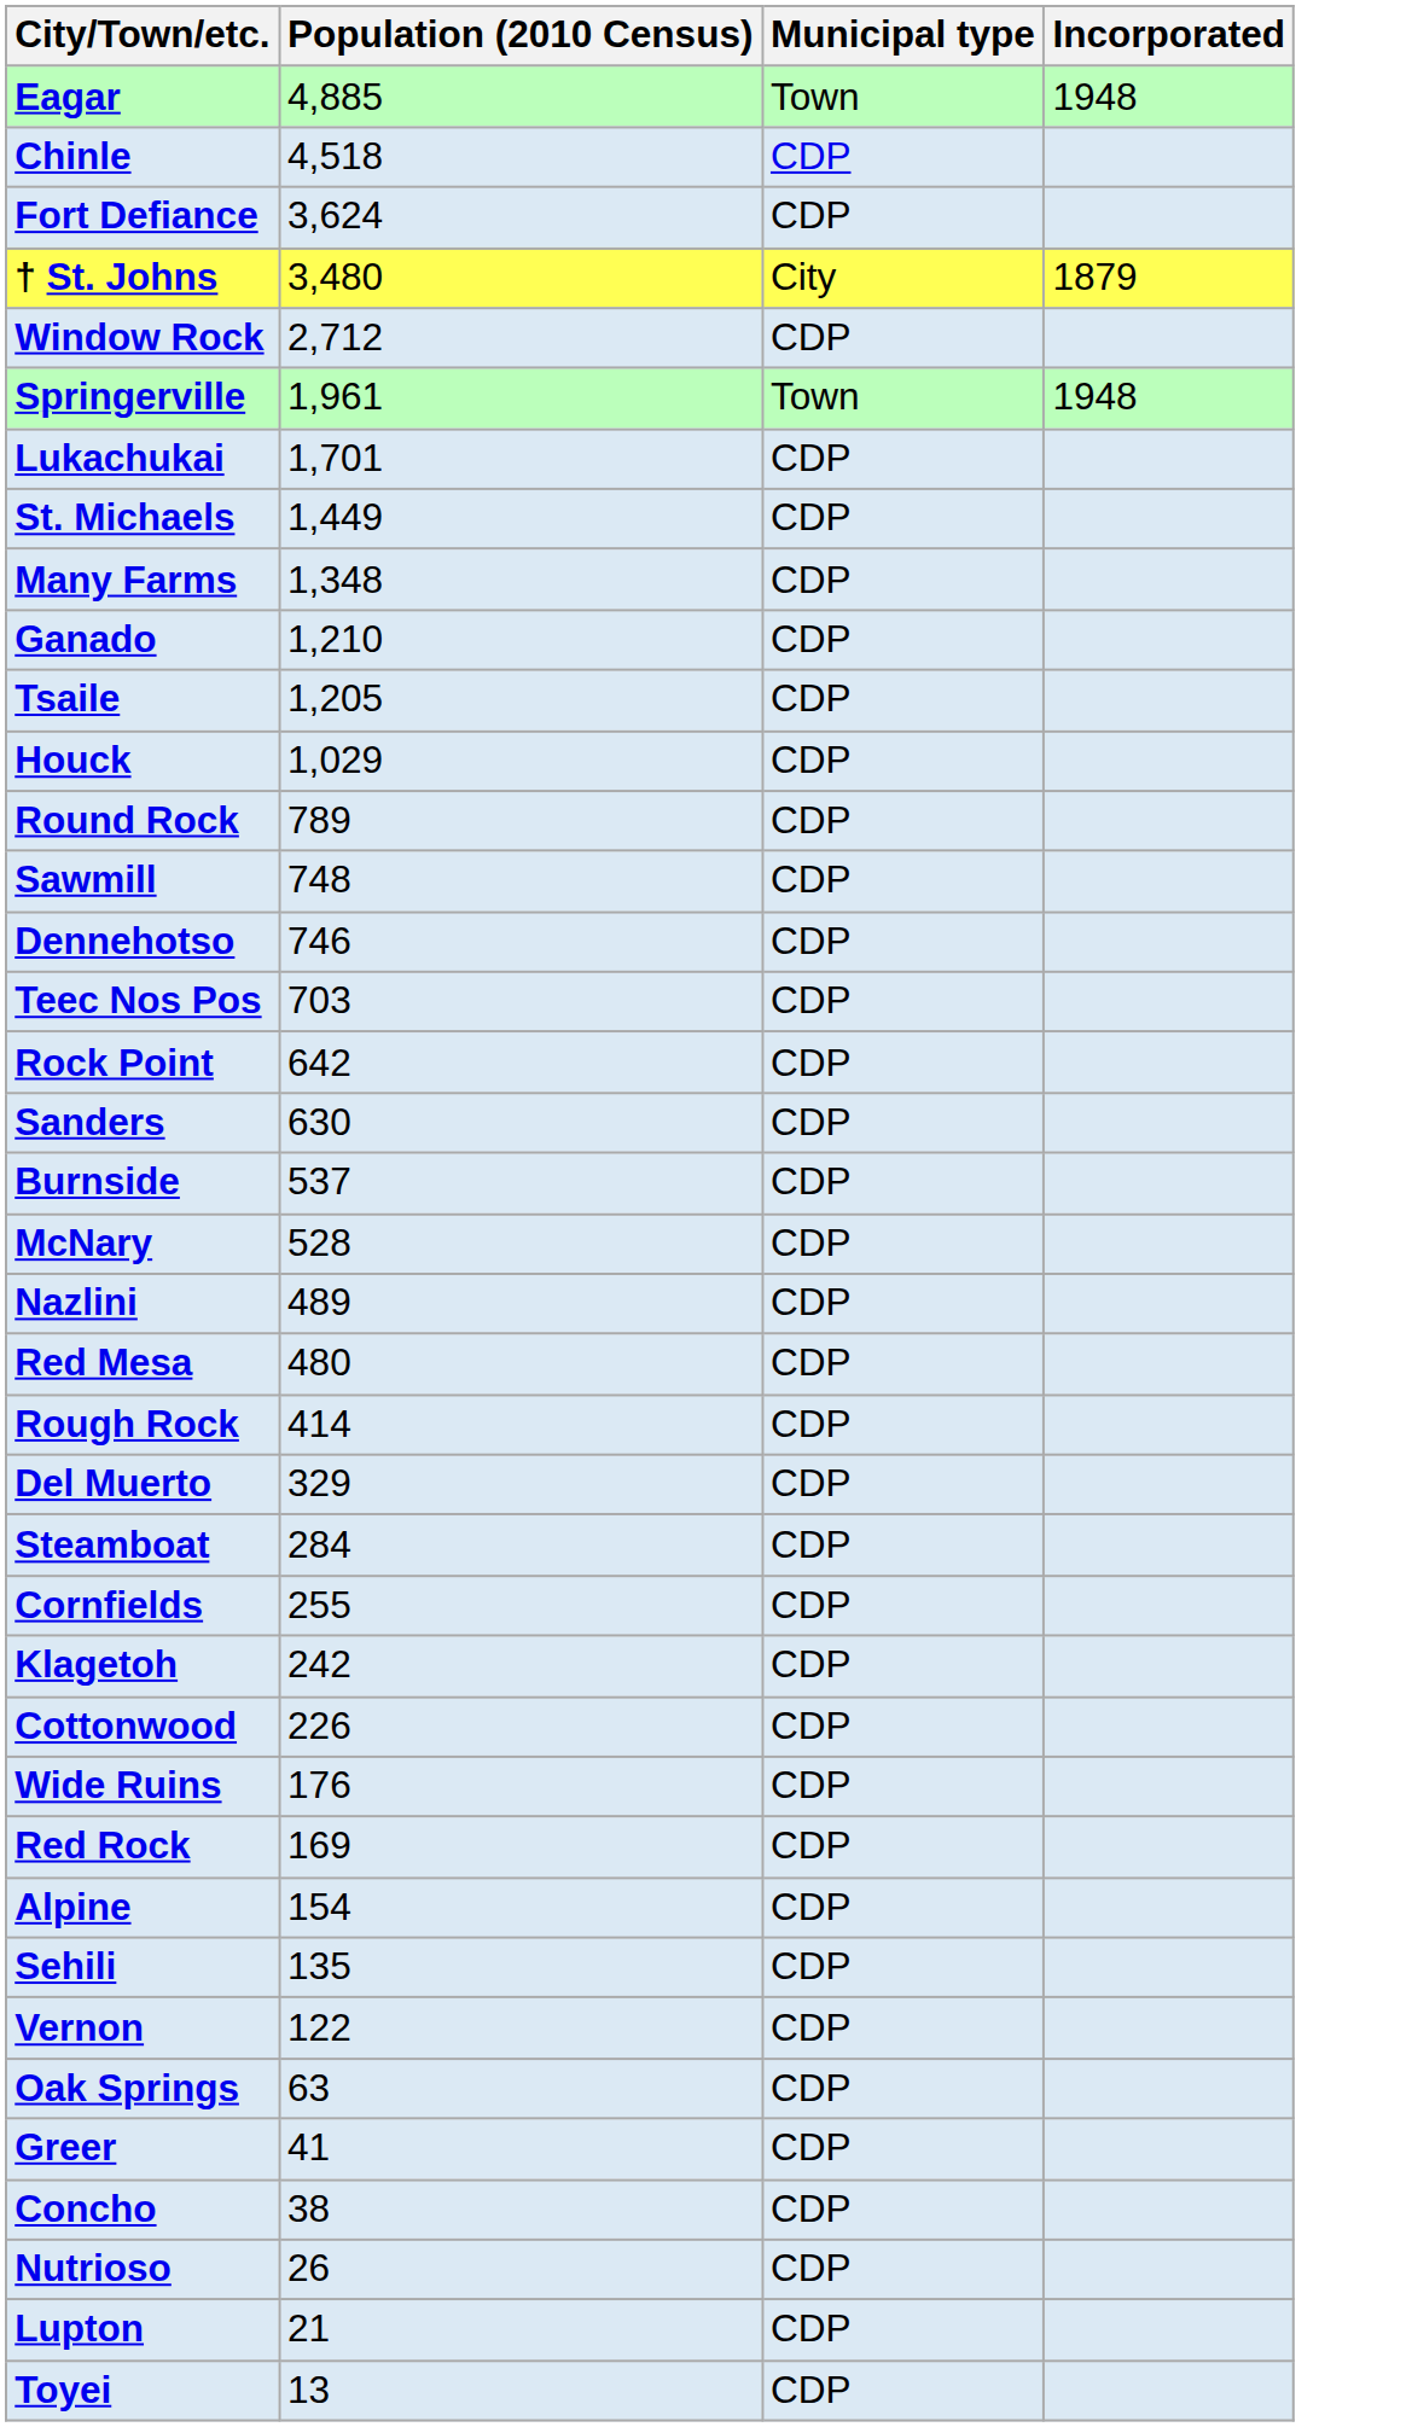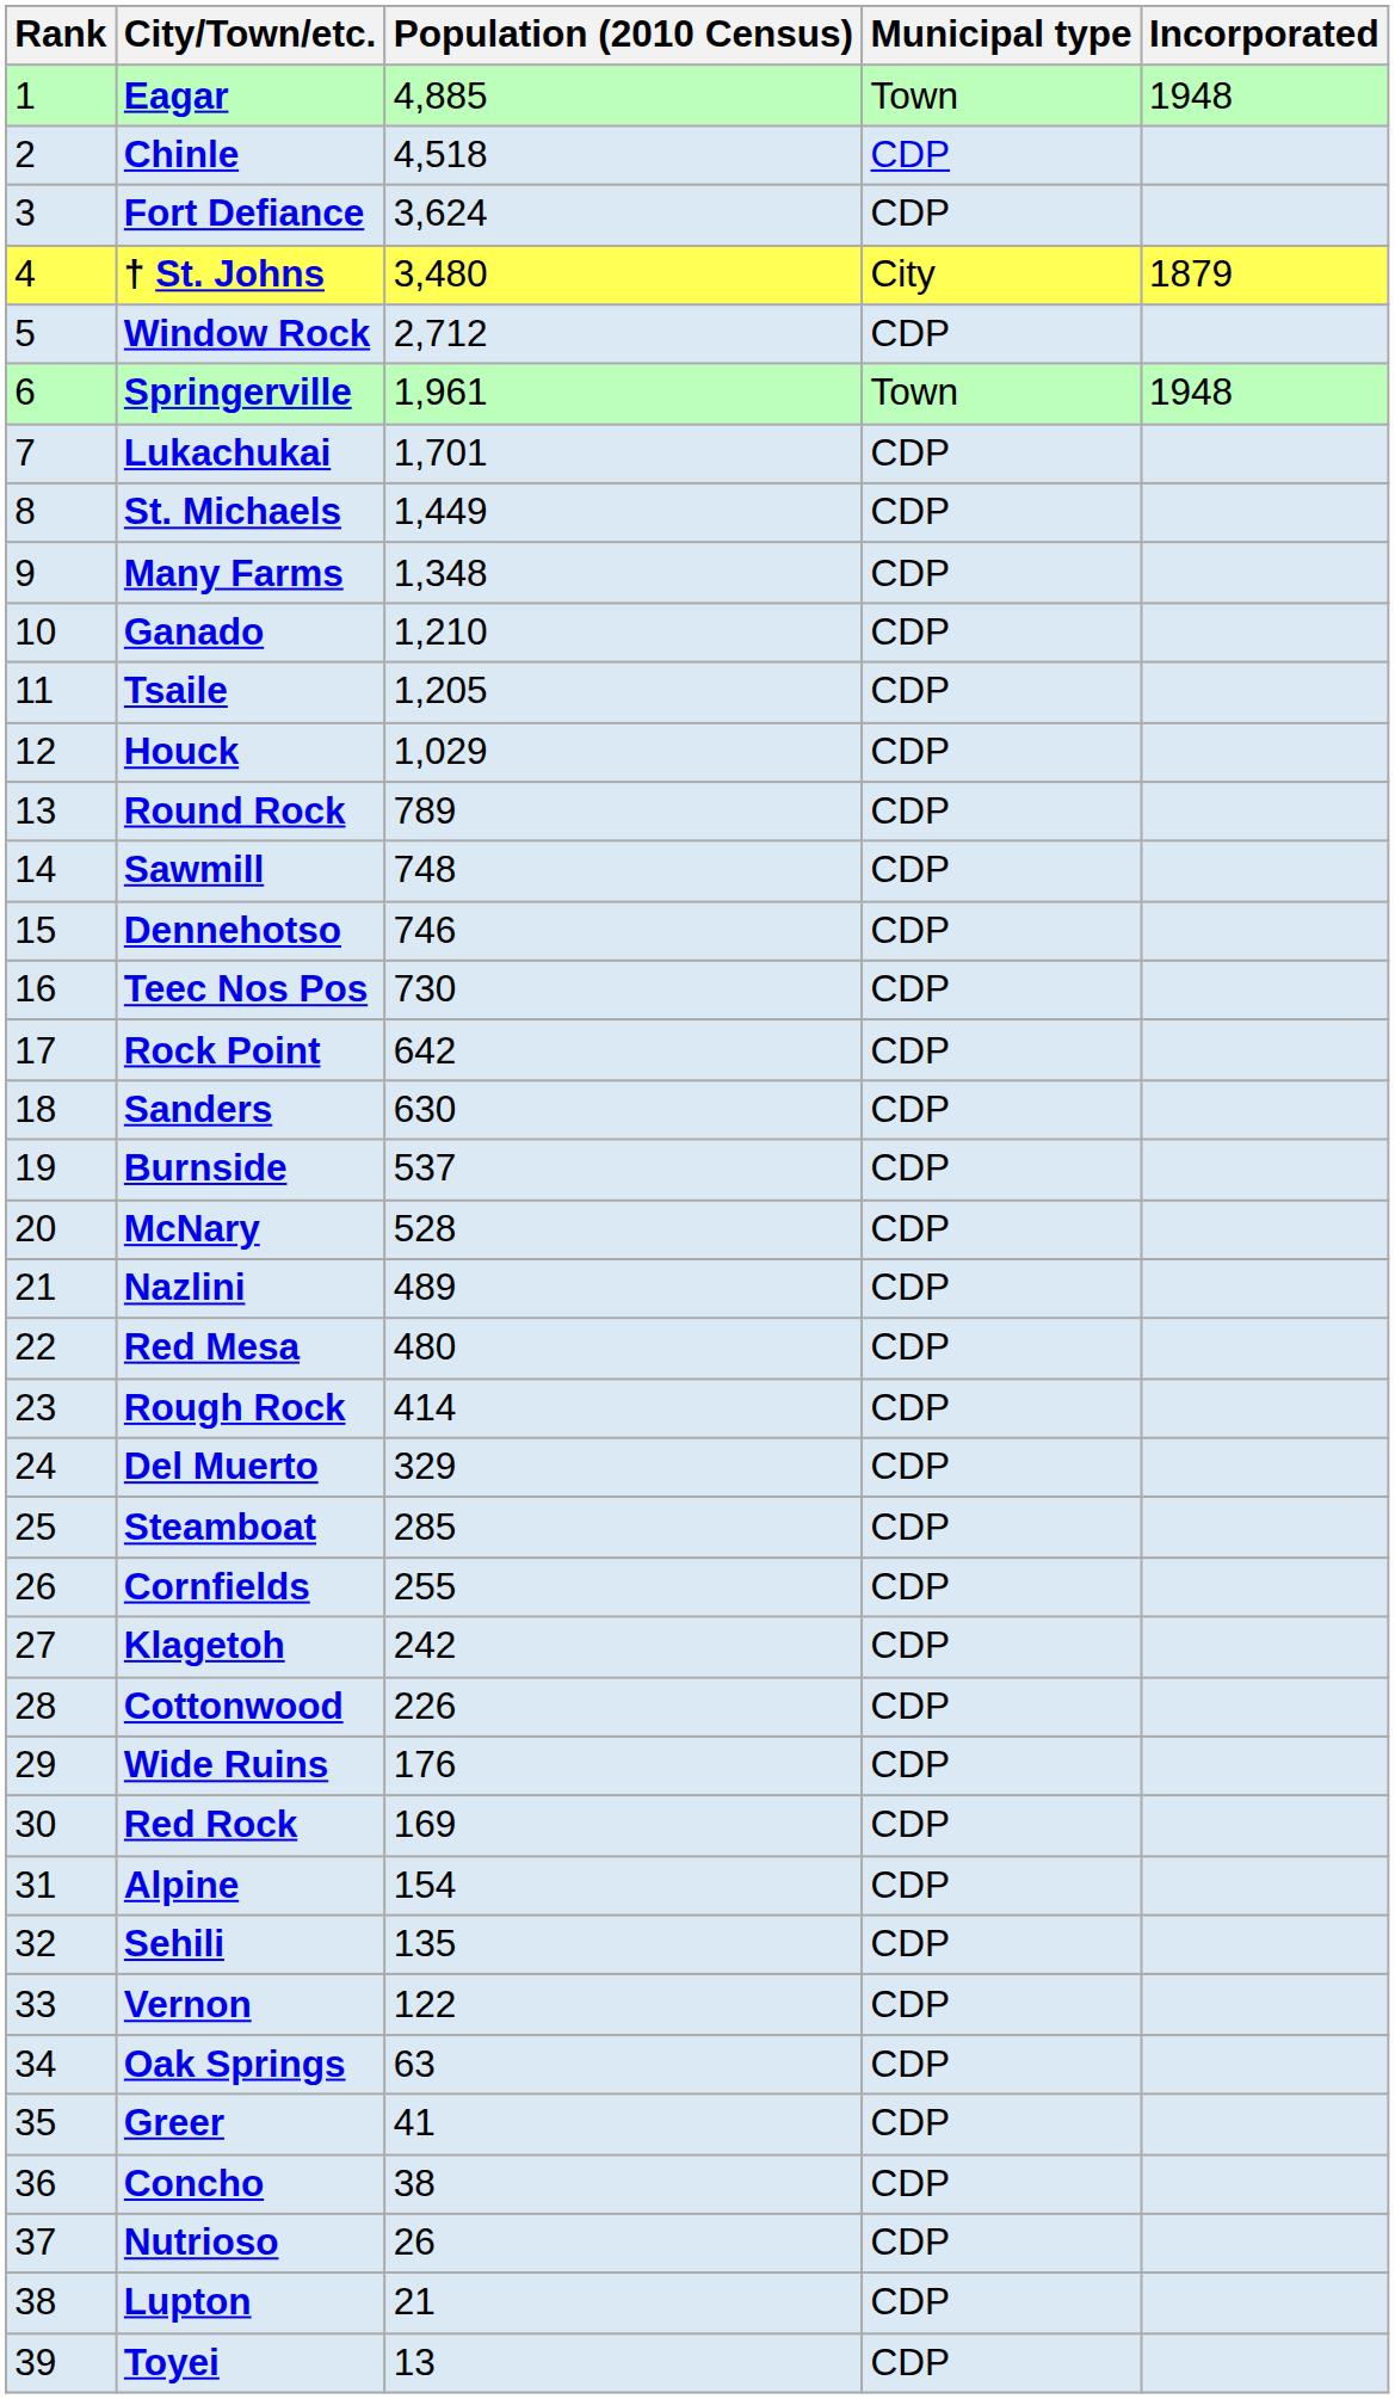+ column: Rank | 1 | 2 | 3 | 4 | 5 | 6 | 7 | 8 | 9 | 10 | 11 | 12 | 13 | 14 | 15 | 16 | 17 | 18 | 19 | 20 | 21 | 22 | 23 | 24 | 25 | 26 | 27 | 28 | 29 | 30 | 31 | 32 | 33 | 34 | 35 | 36 | 37 | 38 | 39
Teec Nos Pos | Population (2010 Census): 703 -> 730
Steamboat | Population (2010 Census): 284 -> 285
